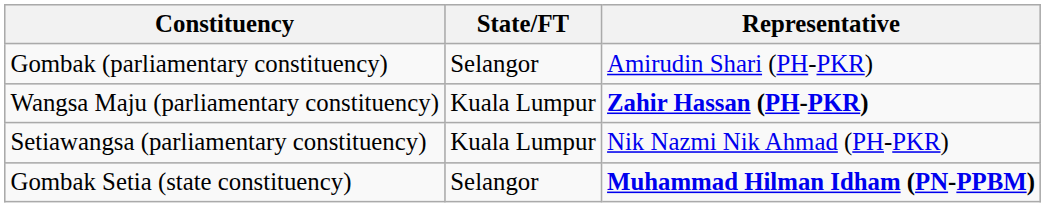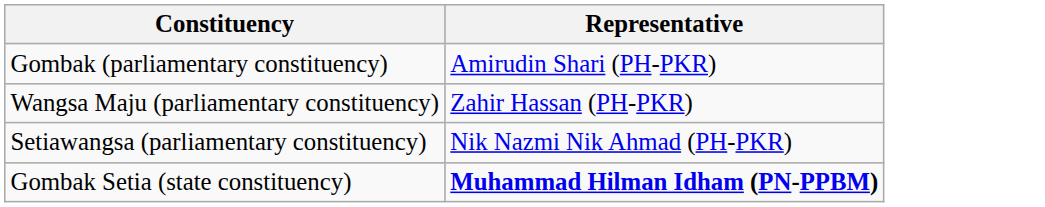- column: State/FT | Selangor | Kuala Lumpur | Kuala Lumpur | Selangor
Wangsa Maju (parliamentary constituency) | Representative: bold -> normal
